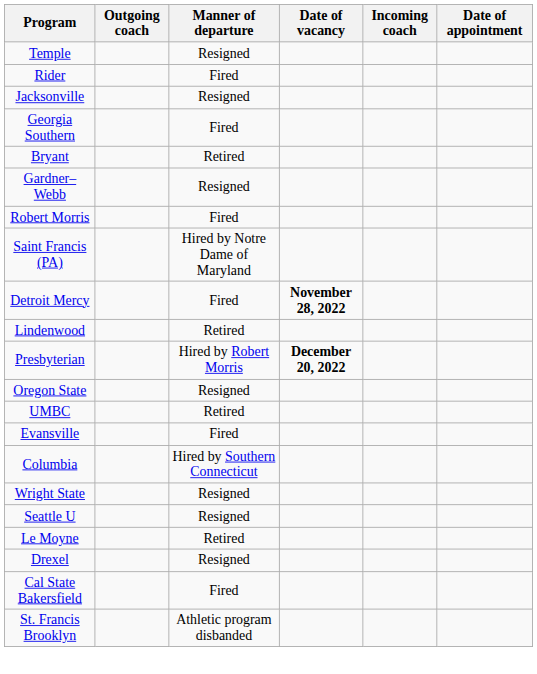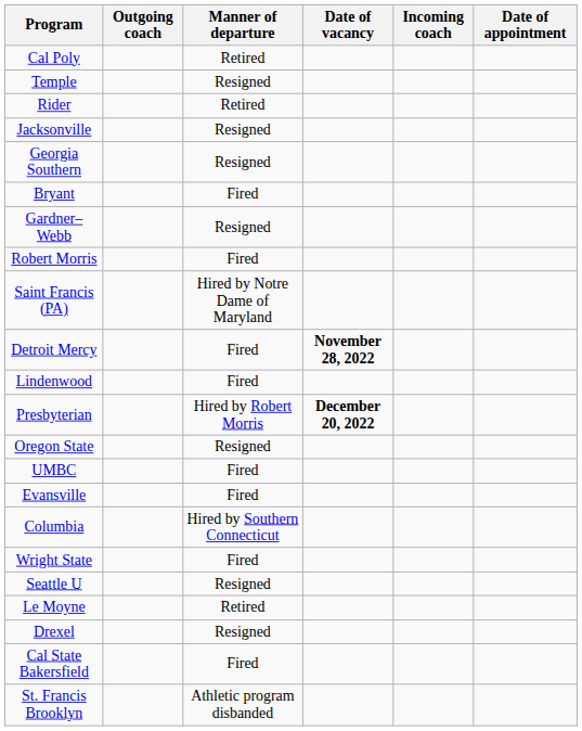+ row: Cal Poly | Retired
Rider | Manner of departure: Fired -> Retired
Georgia Southern | Manner of departure: Fired -> Resigned
Bryant | Manner of departure: Retired -> Fired
Lindenwood | Manner of departure: Retired -> Fired
UMBC | Manner of departure: Retired -> Fired
Wright State | Manner of departure: Resigned -> Fired
